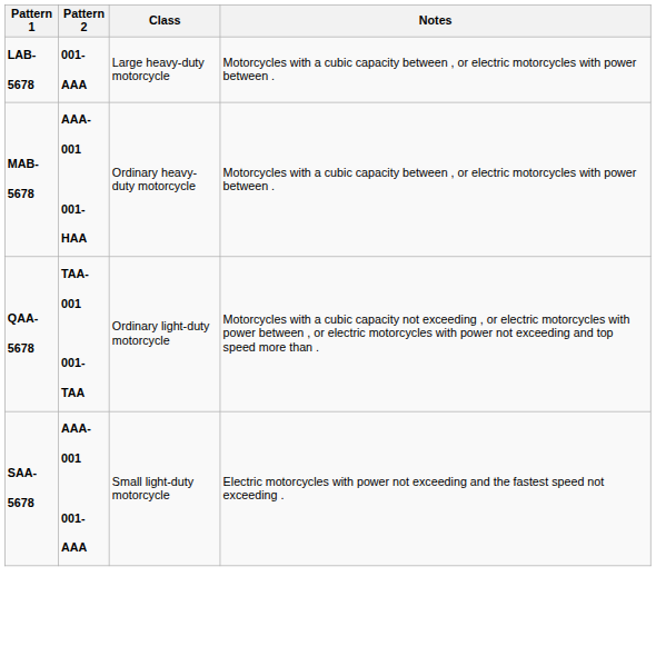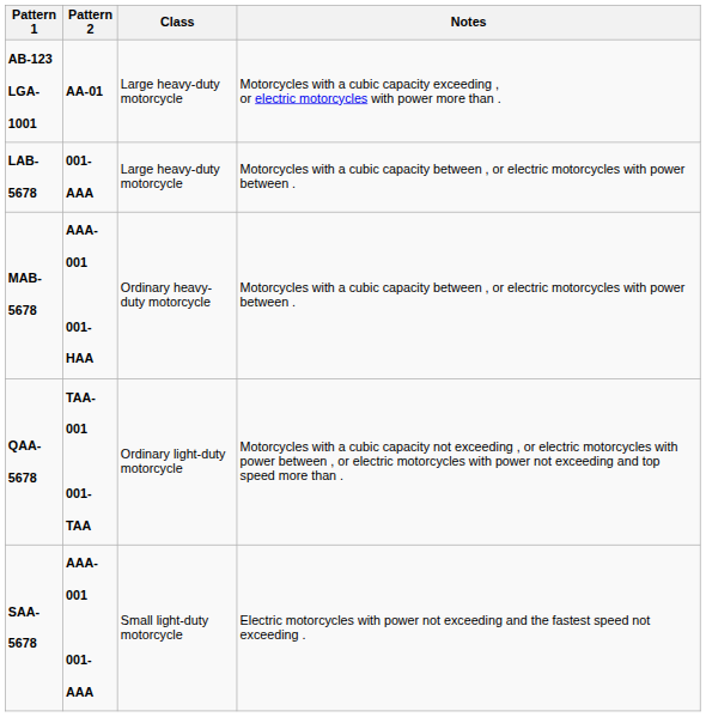+ row: AB-123 LGA-1001 | AA-01 | Large heavy-duty motorcycle | Motorcycles with a cubic capacity exceeding , or electric motorcycles with power more than .
